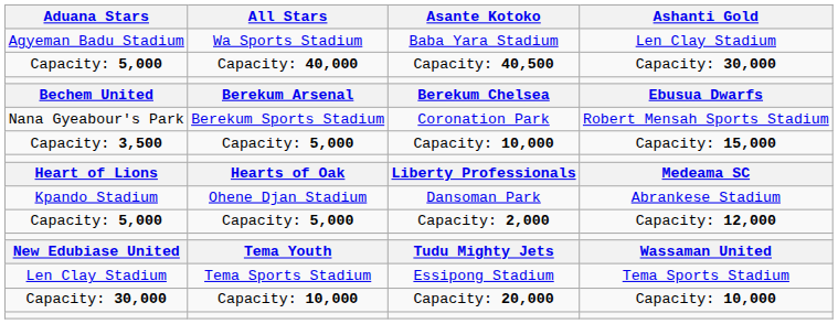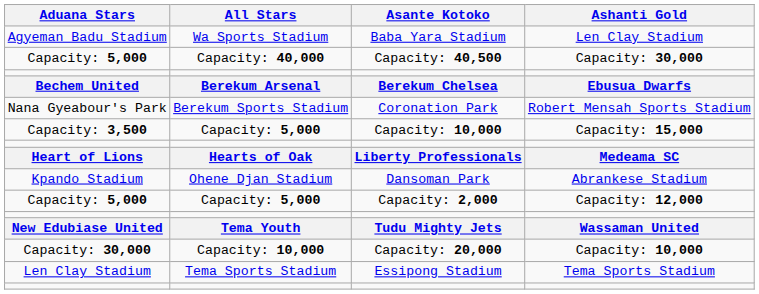rows swapped: Essipong Stadium <-> Capacity: 20,000
